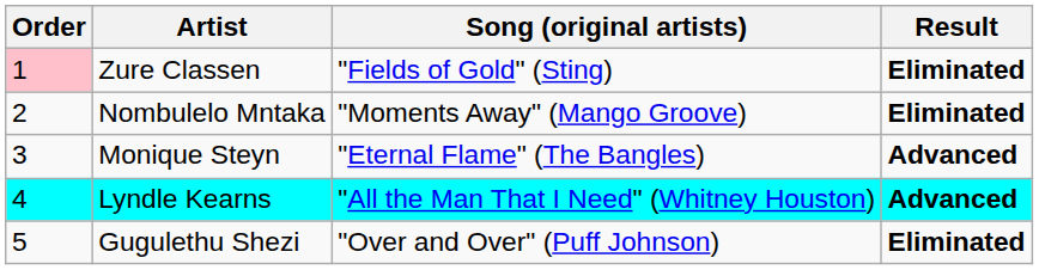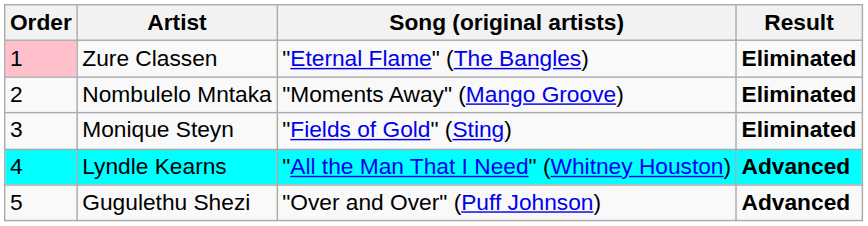Zure Classen | Song (original artists): "Fields of Gold" (Sting) -> "Eternal Flame" (The Bangles)
Monique Steyn | Song (original artists): "Eternal Flame" (The Bangles) -> "Fields of Gold" (Sting)
Monique Steyn | Result: Advanced -> Eliminated
Gugulethu Shezi | Result: Eliminated -> Advanced
